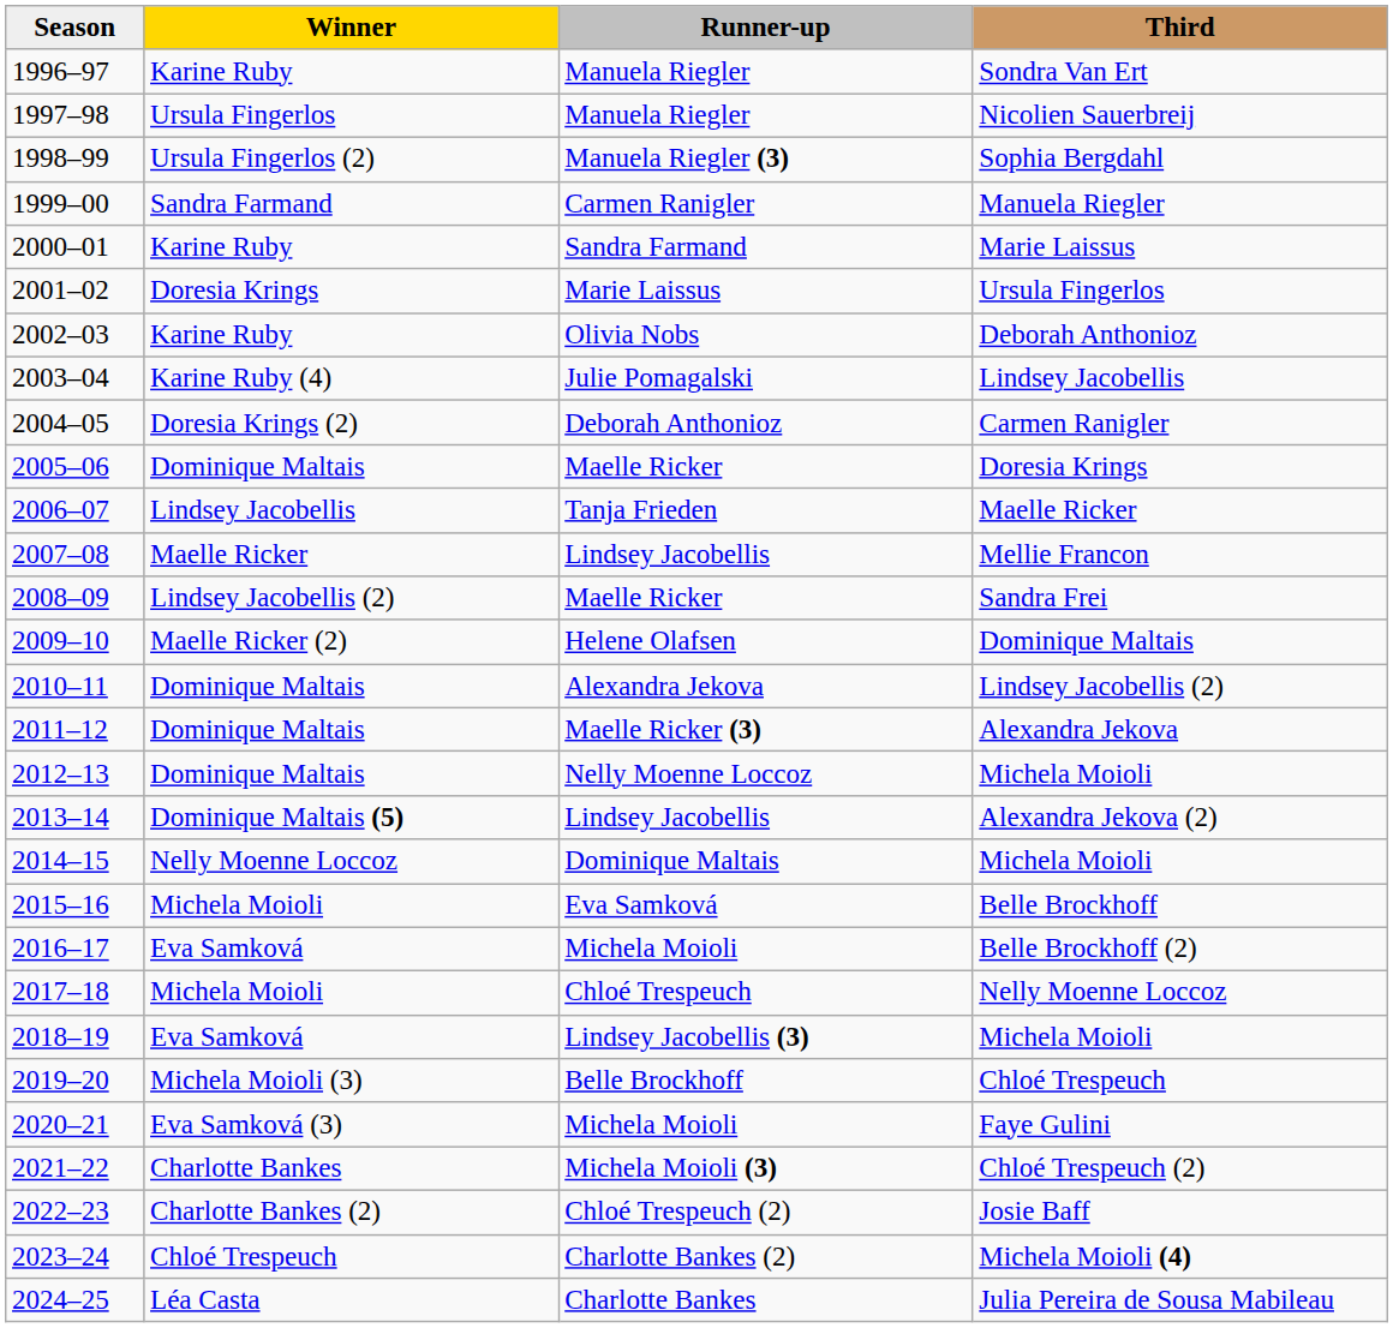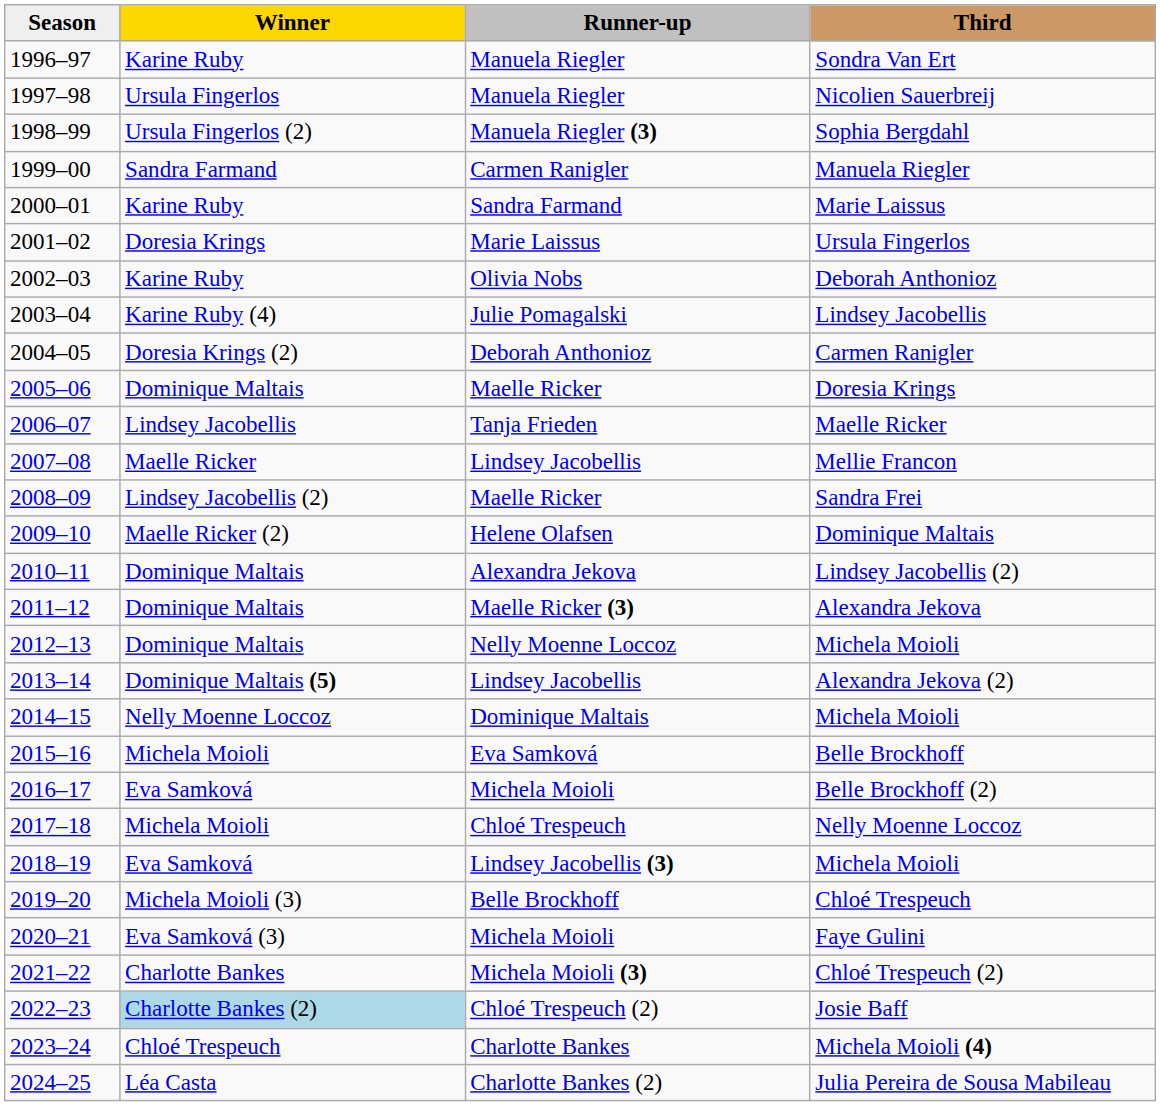Josie Baff | Winner: no background -> lightblue background
Michela Moioli (4) | Runner-up: Charlotte Bankes (2) -> Charlotte Bankes
Julia Pereira de Sousa Mabileau | Runner-up: Charlotte Bankes -> Charlotte Bankes (2)
